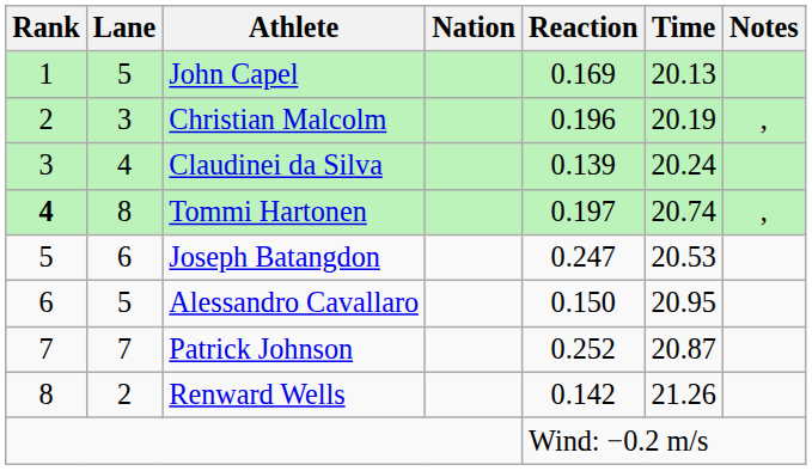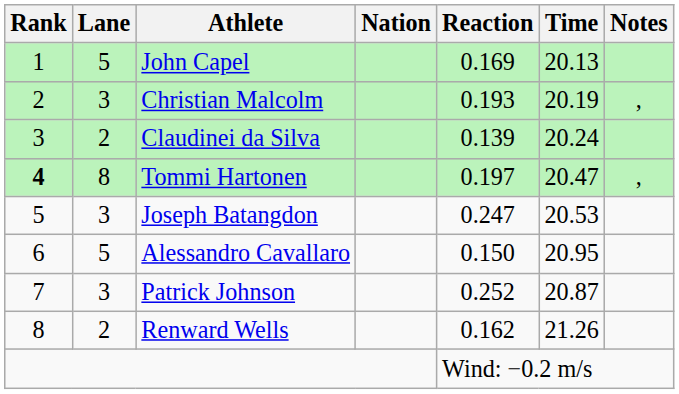Christian Malcolm | Reaction: 0.196 -> 0.193
Claudinei da Silva | Lane: 4 -> 2
Tommi Hartonen | Time: 20.74 -> 20.47
Joseph Batangdon | Lane: 6 -> 3
Patrick Johnson | Lane: 7 -> 3
Renward Wells | Reaction: 0.142 -> 0.162
